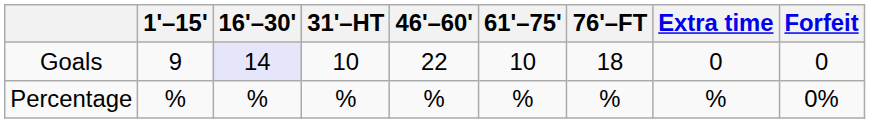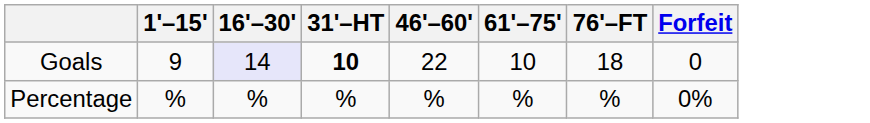- column: Extra time | 0 | %
Goals | 31'–HT: normal -> bold
